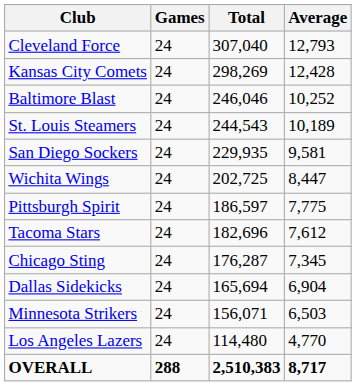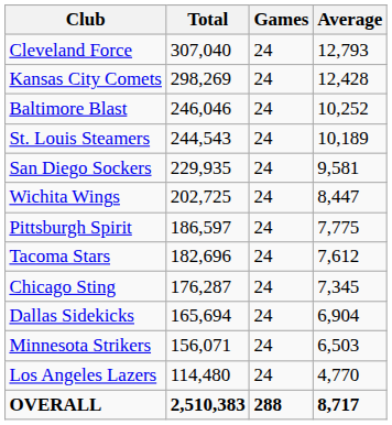columns swapped: Games <-> Total
